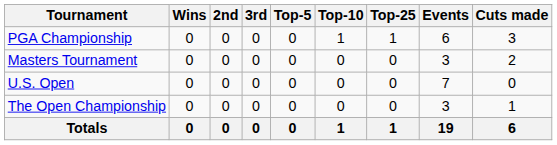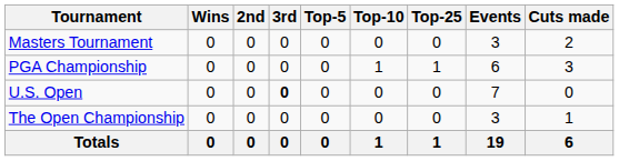rows swapped: Masters Tournament <-> PGA Championship
U.S. Open | 3rd: normal -> bold
